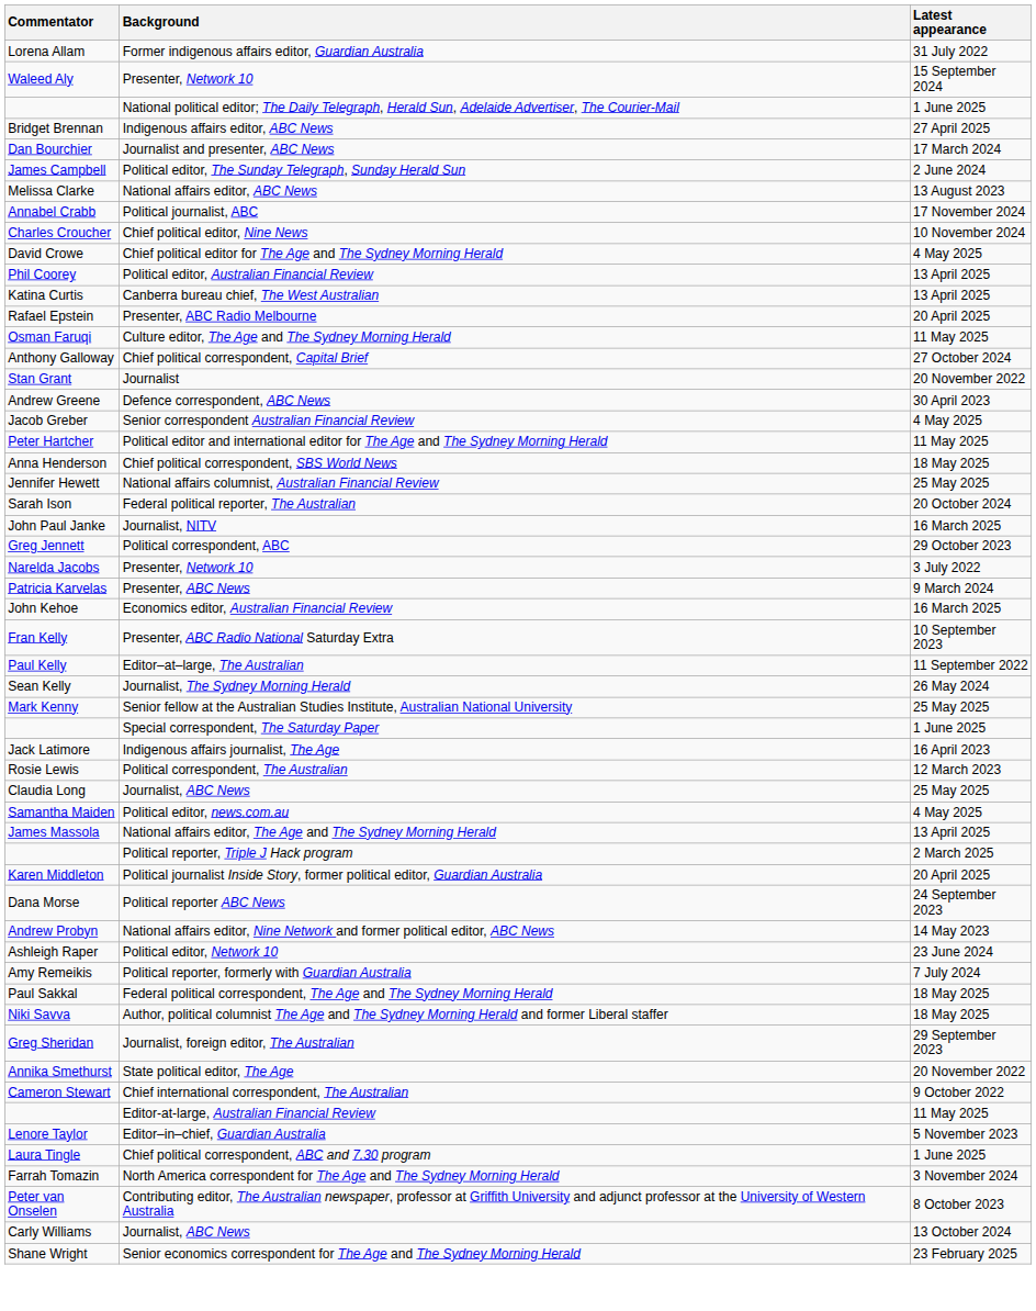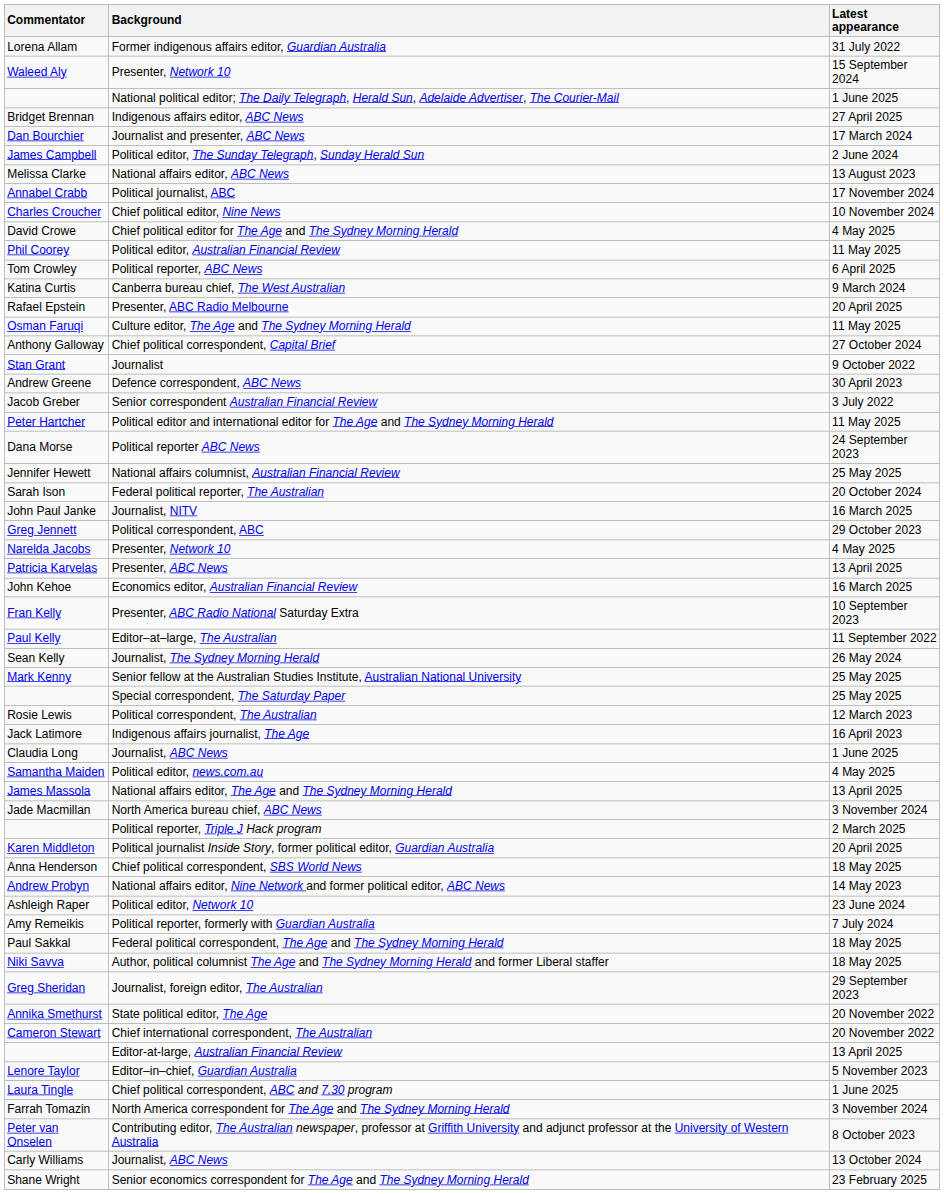Political editor, Australian Financial Review | Latest appearance: 13 April 2025 -> 11 May 2025
+ row: Tom Crowley | Political reporter, ABC News | 6 April 2025
Canberra bureau chief, The West Australian | Latest appearance: 13 April 2025 -> 9 March 2024
Journalist | Latest appearance: 20 November 2022 -> 9 October 2022
Senior correspondent Australian Financial Review | Latest appearance: 4 May 2025 -> 3 July 2022
rows swapped: Chief political correspondent, SBS World News <-> Political reporter ABC News
Narelda Jacobs / Presenter, Network 10 | Latest appearance: 3 July 2022 -> 4 May 2025
Presenter, ABC News | Latest appearance: 9 March 2024 -> 13 April 2025
Special correspondent, The Saturday Paper | Latest appearance: 1 June 2025 -> 25 May 2025
rows swapped: Indigenous affairs journalist, The Age <-> Political correspondent, The Australian
Claudia Long / Journalist, ABC News | Latest appearance: 25 May 2025 -> 1 June 2025
+ row: Jade Macmillan | North America bureau chief, ABC News | 3 November 2024
Chief international correspondent, The Australian | Latest appearance: 9 October 2022 -> 20 November 2022
Editor-at-large, Australian Financial Review | Latest appearance: 11 May 2025 -> 13 April 2025
